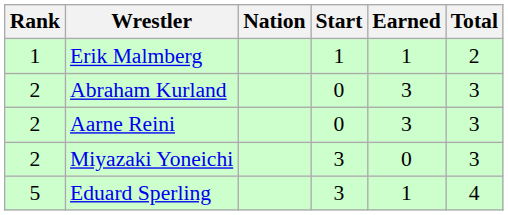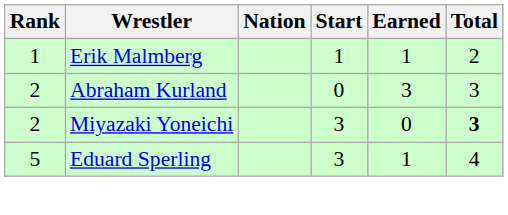- row: 2 | Aarne Reini | 0 | 3 | 3
Miyazaki Yoneichi | Total: normal -> bold
